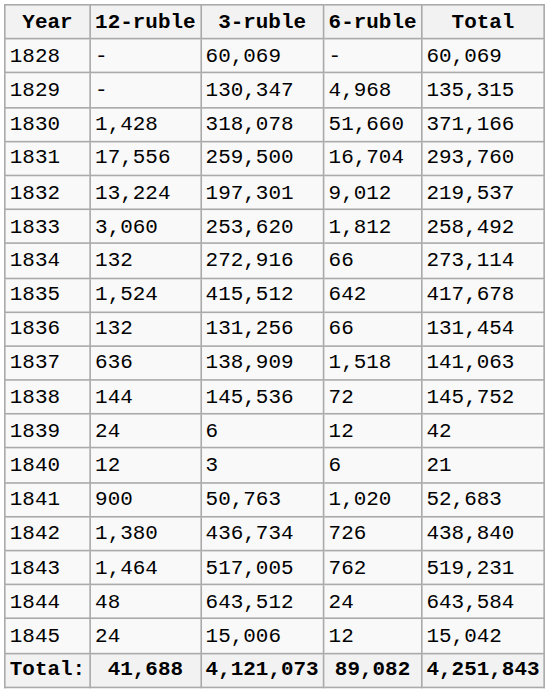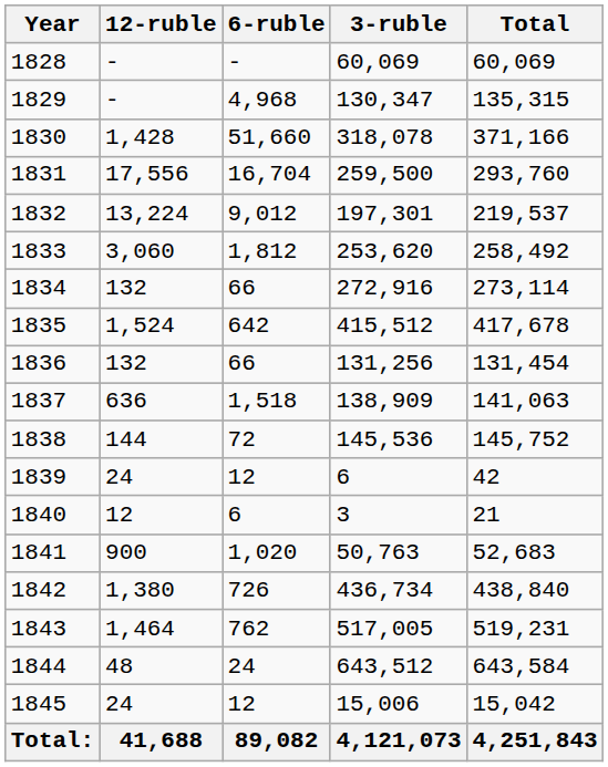columns swapped: 6-ruble <-> 3-ruble
